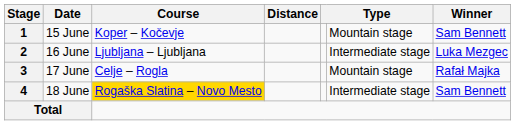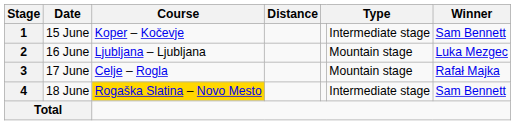1 | column 6: Mountain stage -> Intermediate stage
2 | column 6: Intermediate stage -> Mountain stage
